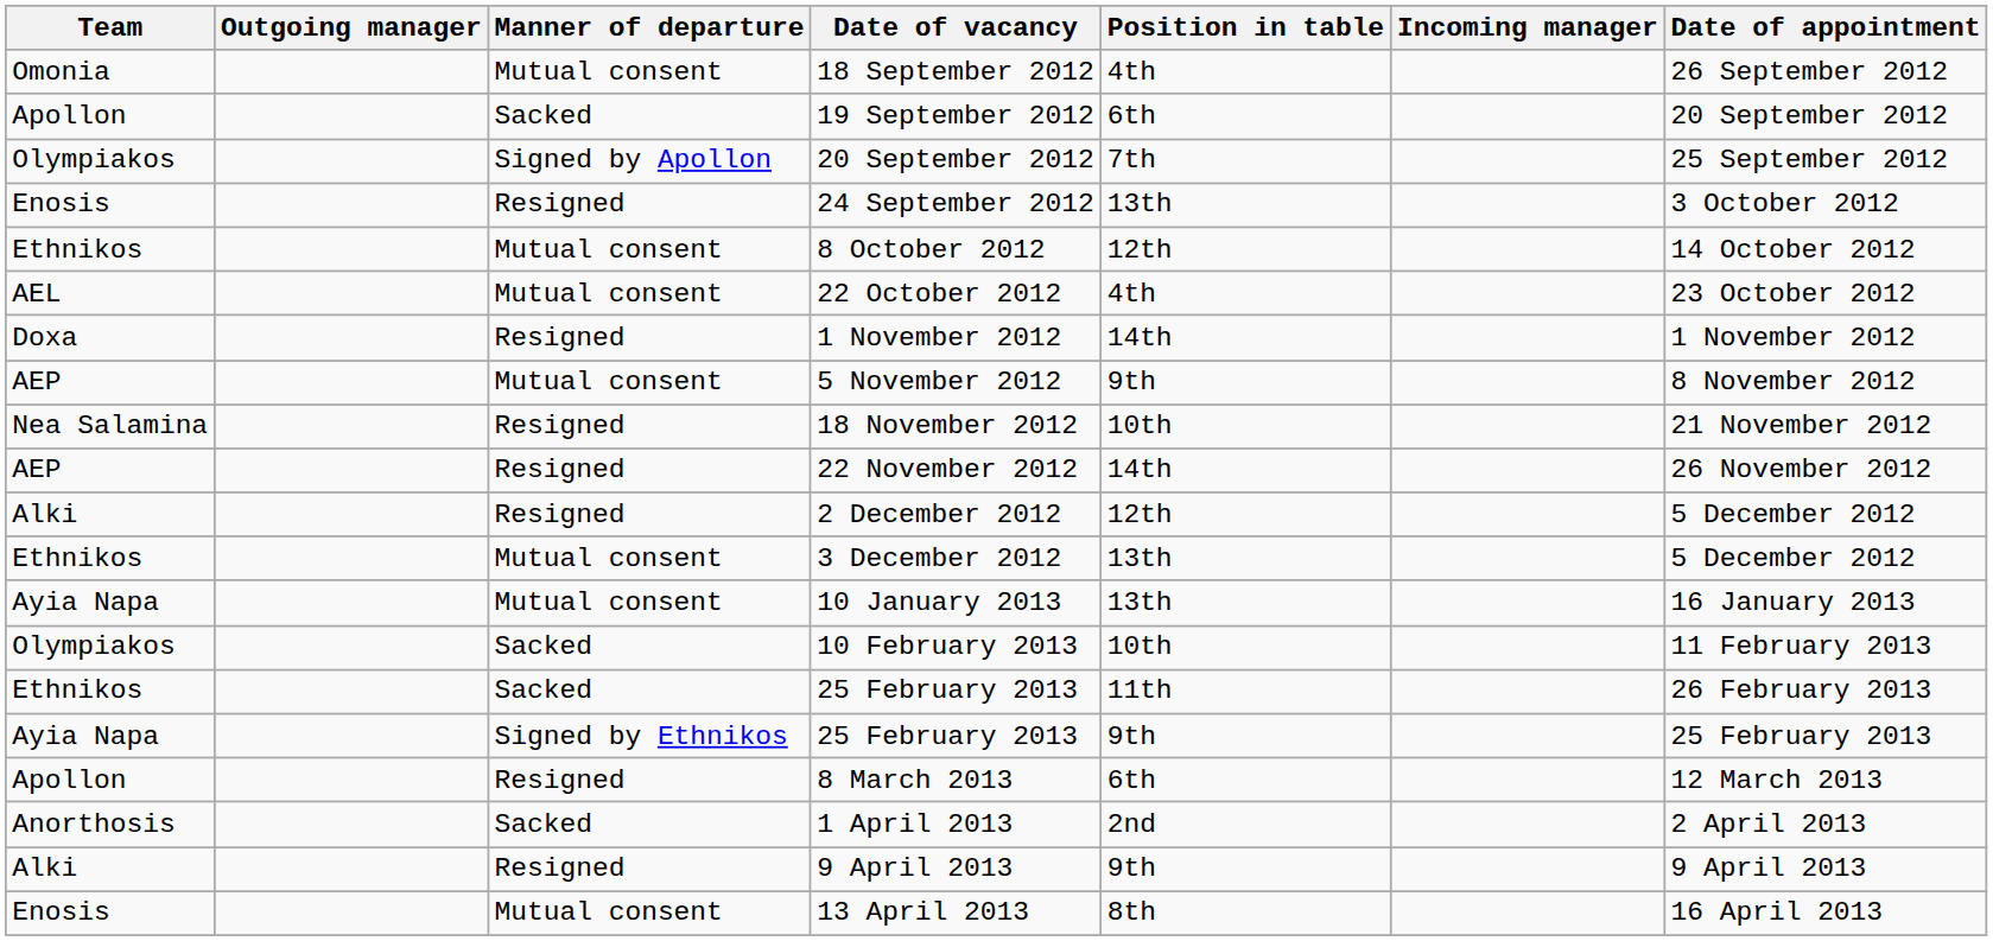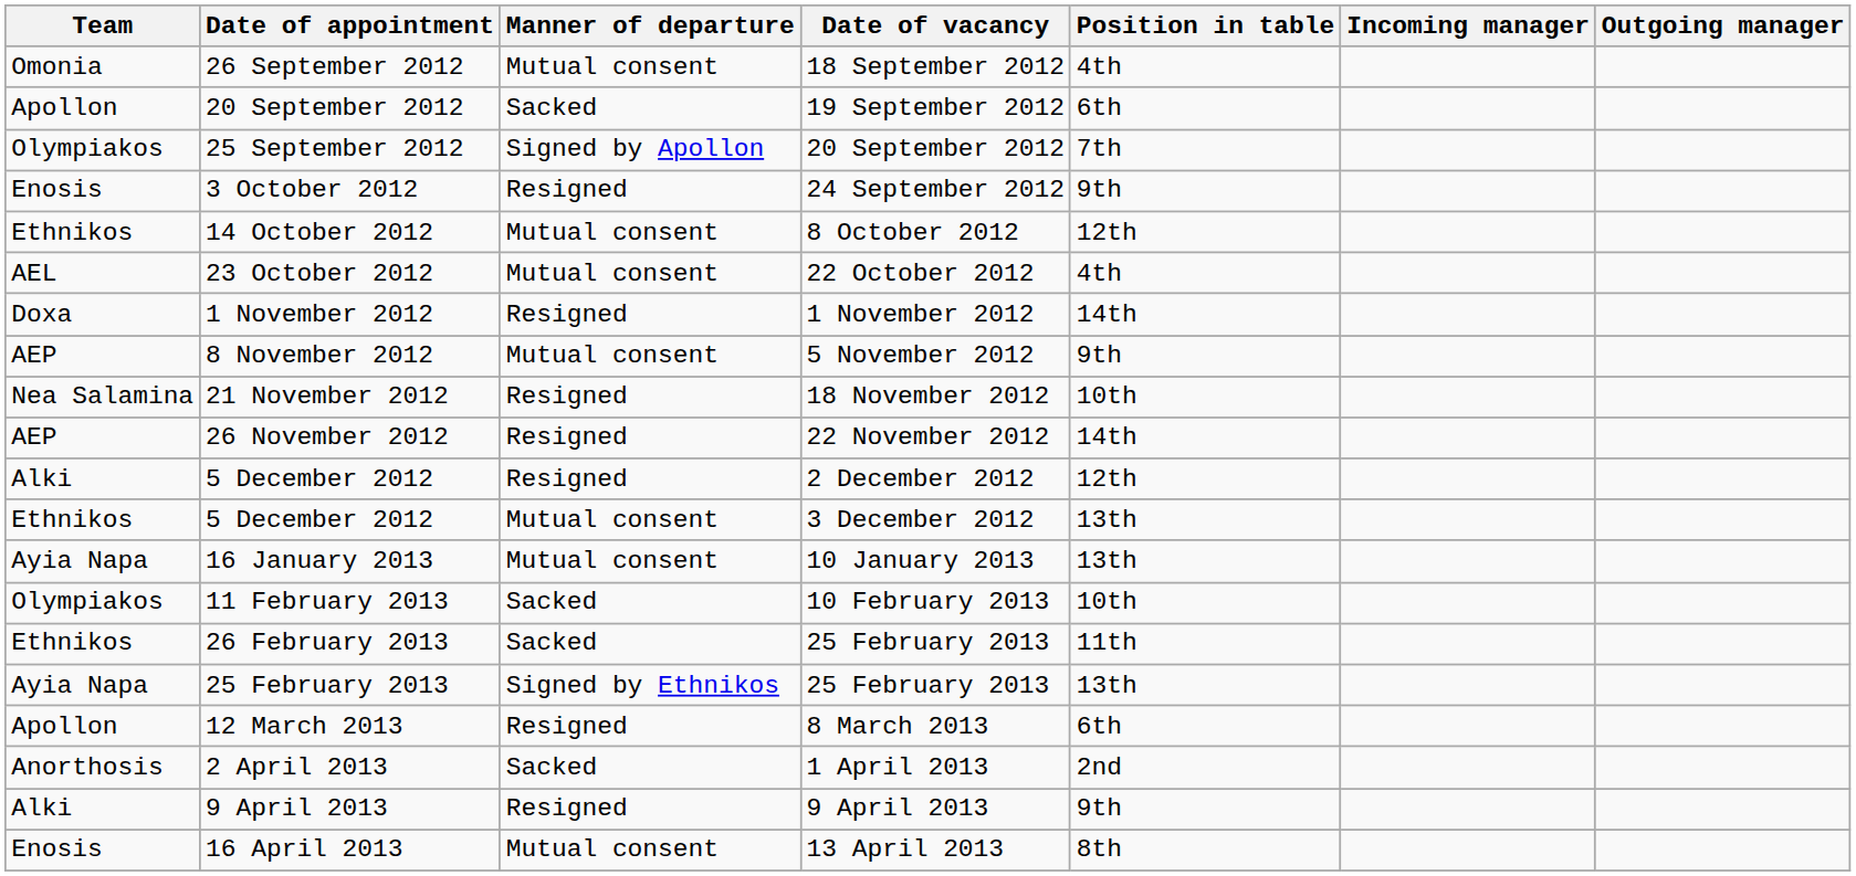columns swapped: Outgoing manager <-> Date of appointment
24 September 2012 | Position in table: 13th -> 9th
Ayia Napa / 25 February 2013 | Position in table: 9th -> 13th
